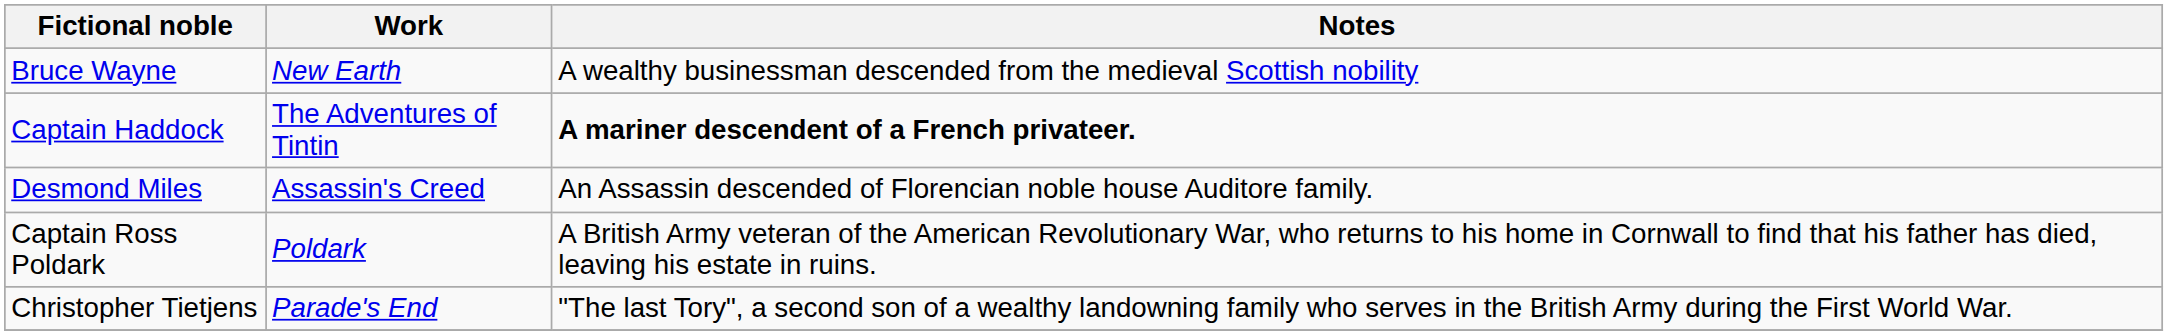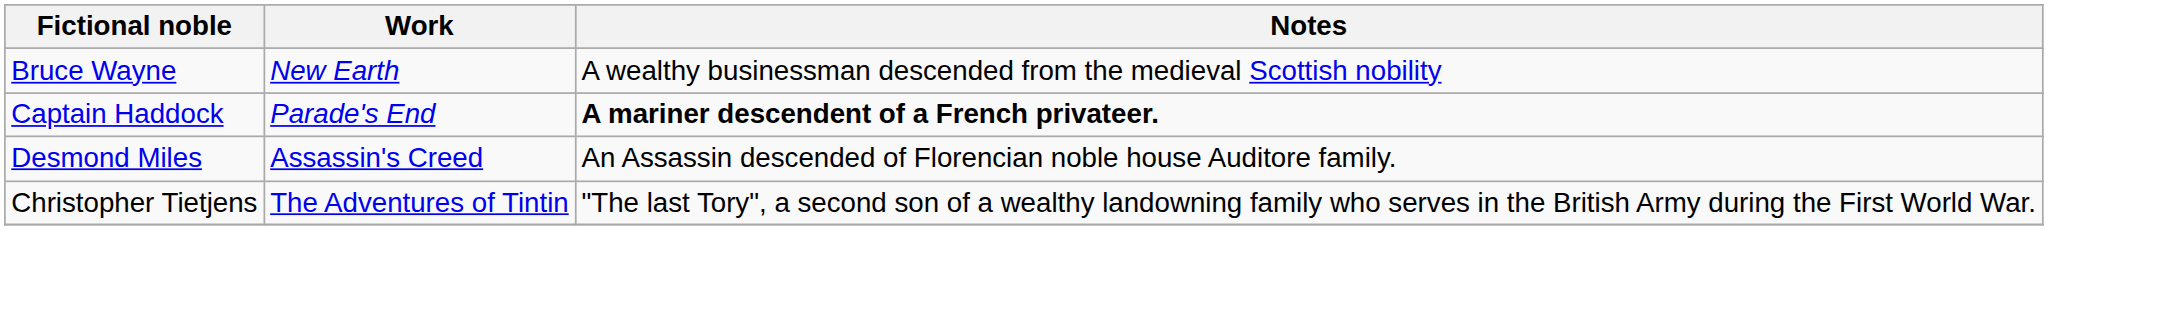Captain Haddock | Work: The Adventures of Tintin -> Parade's End
- row: Captain Ross Poldark | Poldark | A British Army veteran of the American Revolutionary War, who returns to his home in Cornwall to find that his father has died, leaving his estate in ruins.
Christopher Tietjens | Work: Parade's End -> The Adventures of Tintin
